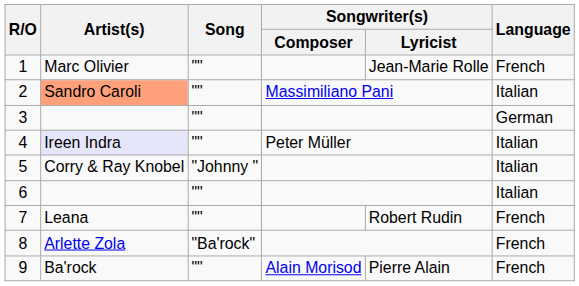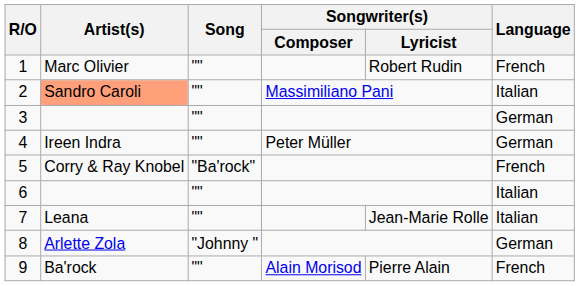1 | Songwriter(s) / Lyricist: Jean-Marie Rolle -> Robert Rudin
4 | Artist(s): lavender background -> no background
4 | Language: Italian -> German
5 | Song: "Johnny " -> "Ba'rock"
5 | Language: Italian -> French
7 | Songwriter(s) / Lyricist: Robert Rudin -> Jean-Marie Rolle
7 | Language: French -> Italian
8 | Song: "Ba'rock" -> "Johnny "
8 | Language: French -> German
